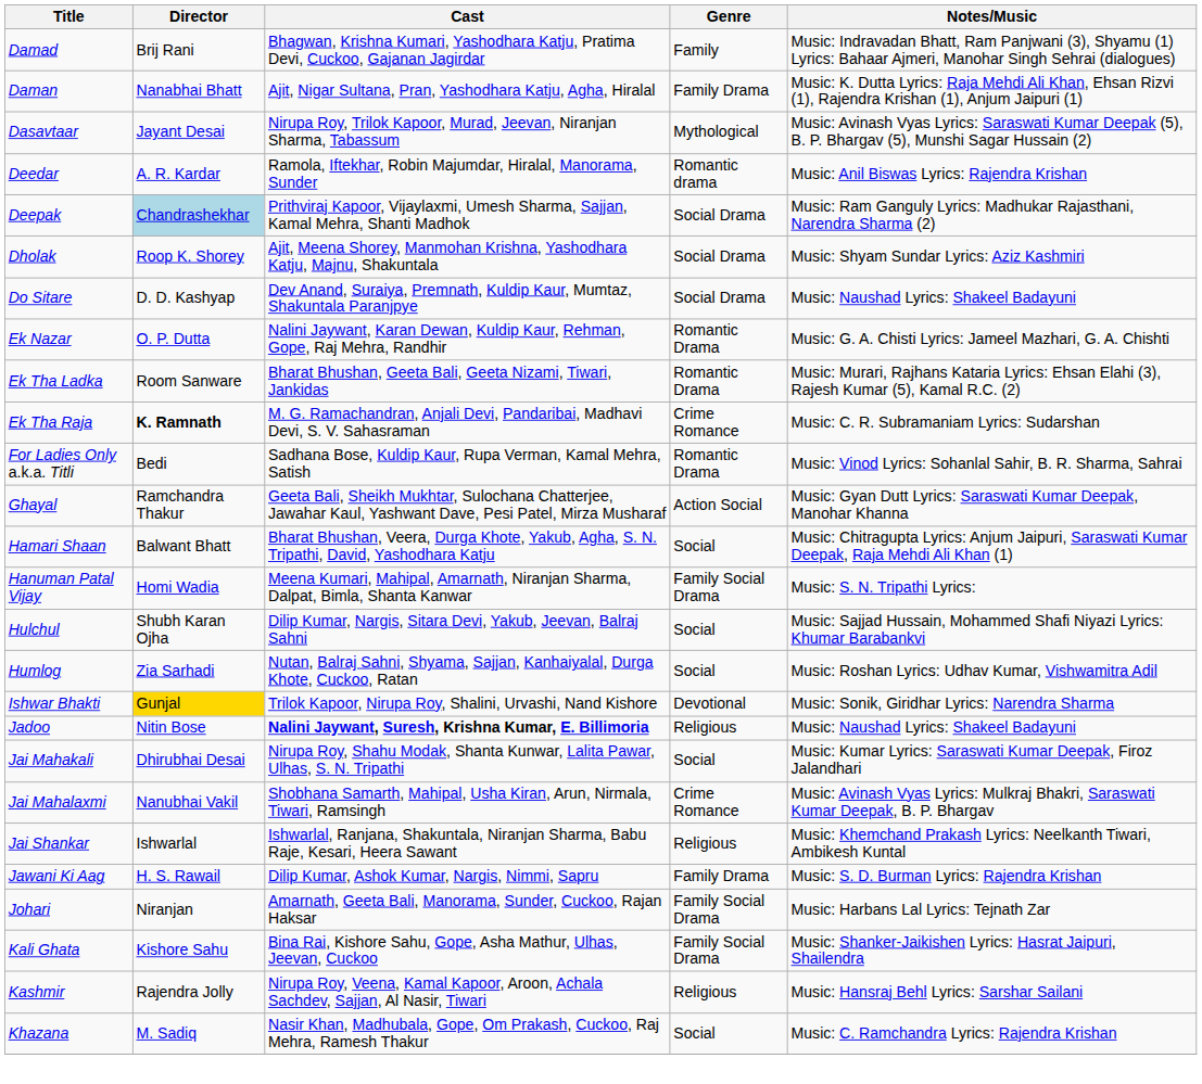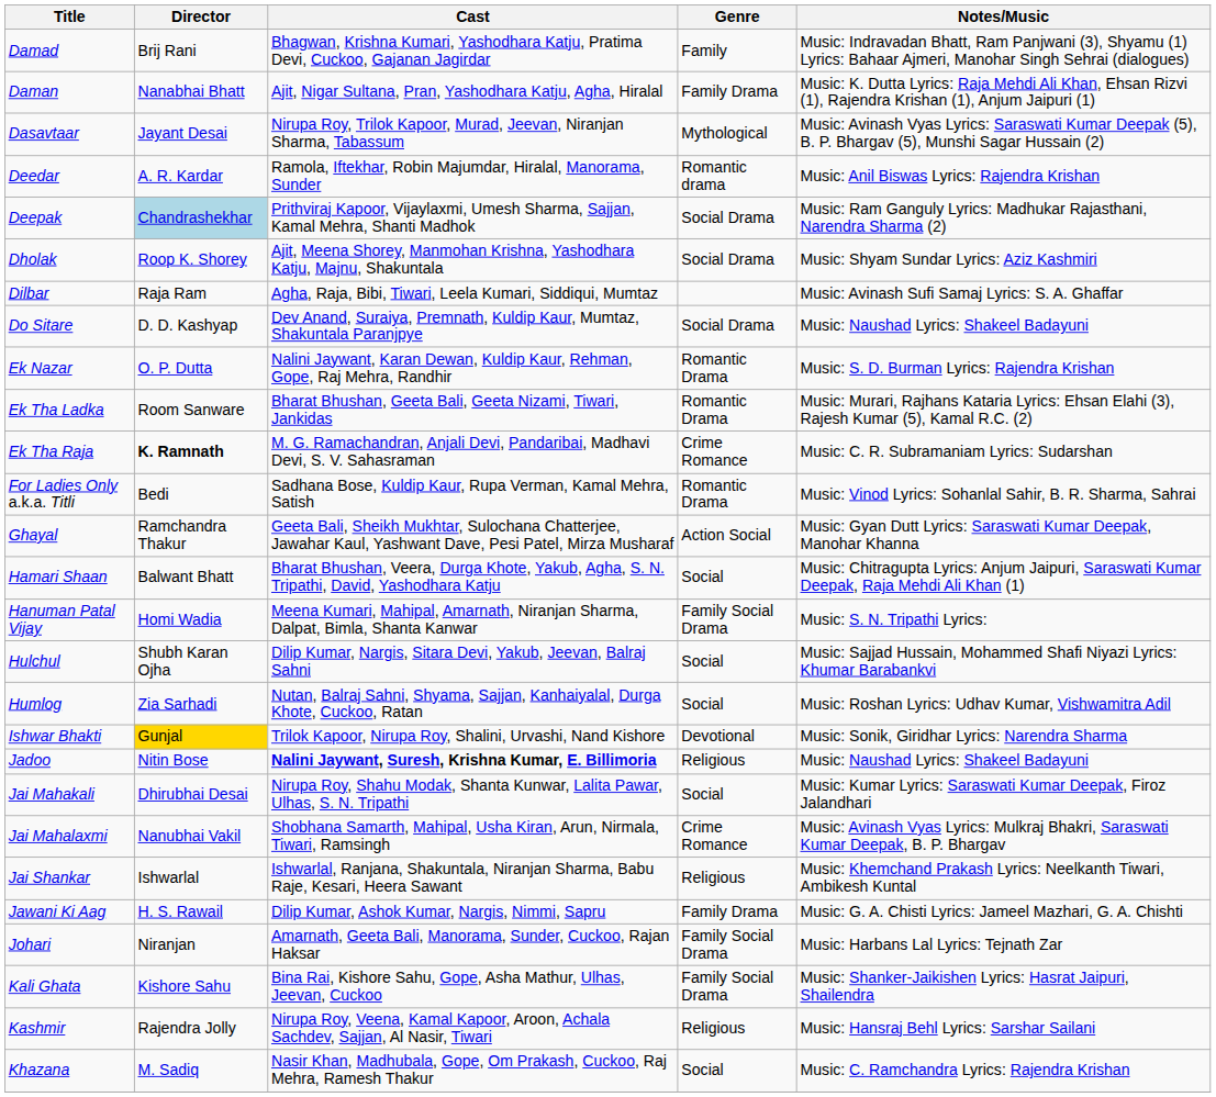+ row: Dilbar | Raja Ram | Agha, Raja, Bibi, Tiwari, Leela Kumari, Siddiqui, Mumtaz | Music: Avinash Sufi Samaj Lyrics: S. A. Ghaffar
Ek Nazar | Notes/Music: Music: G. A. Chisti Lyrics: Jameel Mazhari, G. A. Chishti -> Music: S. D. Burman Lyrics: Rajendra Krishan
Jawani Ki Aag | Notes/Music: Music: S. D. Burman Lyrics: Rajendra Krishan -> Music: G. A. Chisti Lyrics: Jameel Mazhari, G. A. Chishti
